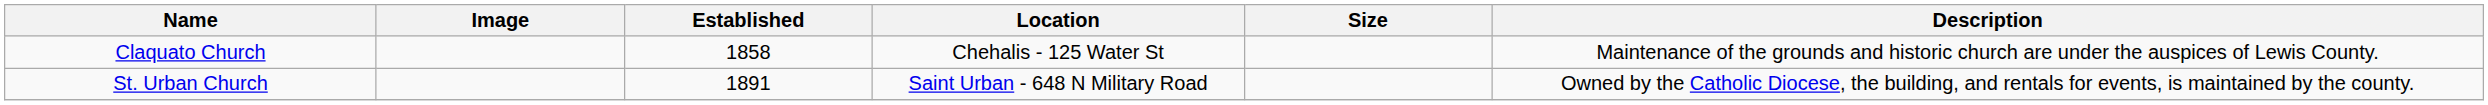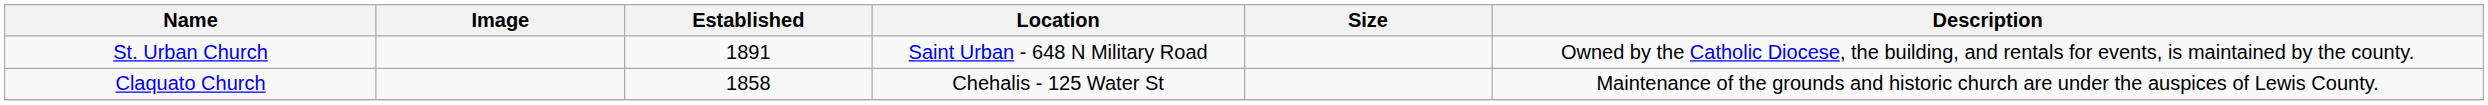rows swapped: Claquato Church <-> St. Urban Church
